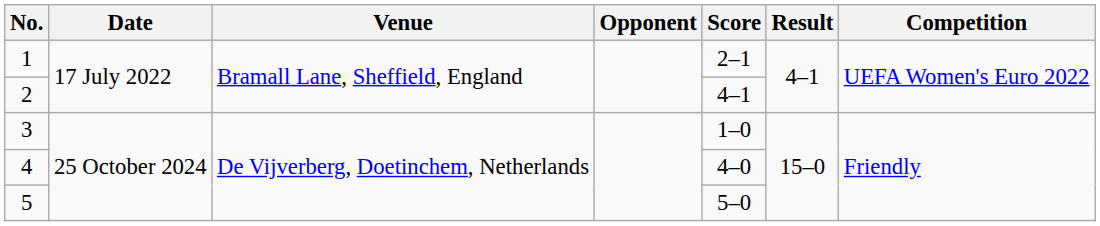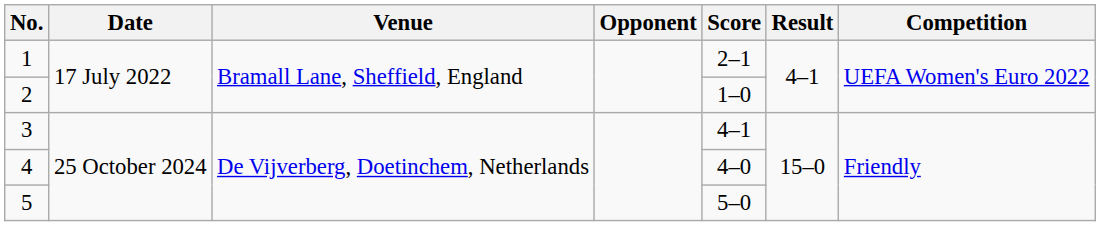2 | Score: 4–1 -> 1–0
3 | Score: 1–0 -> 4–1
